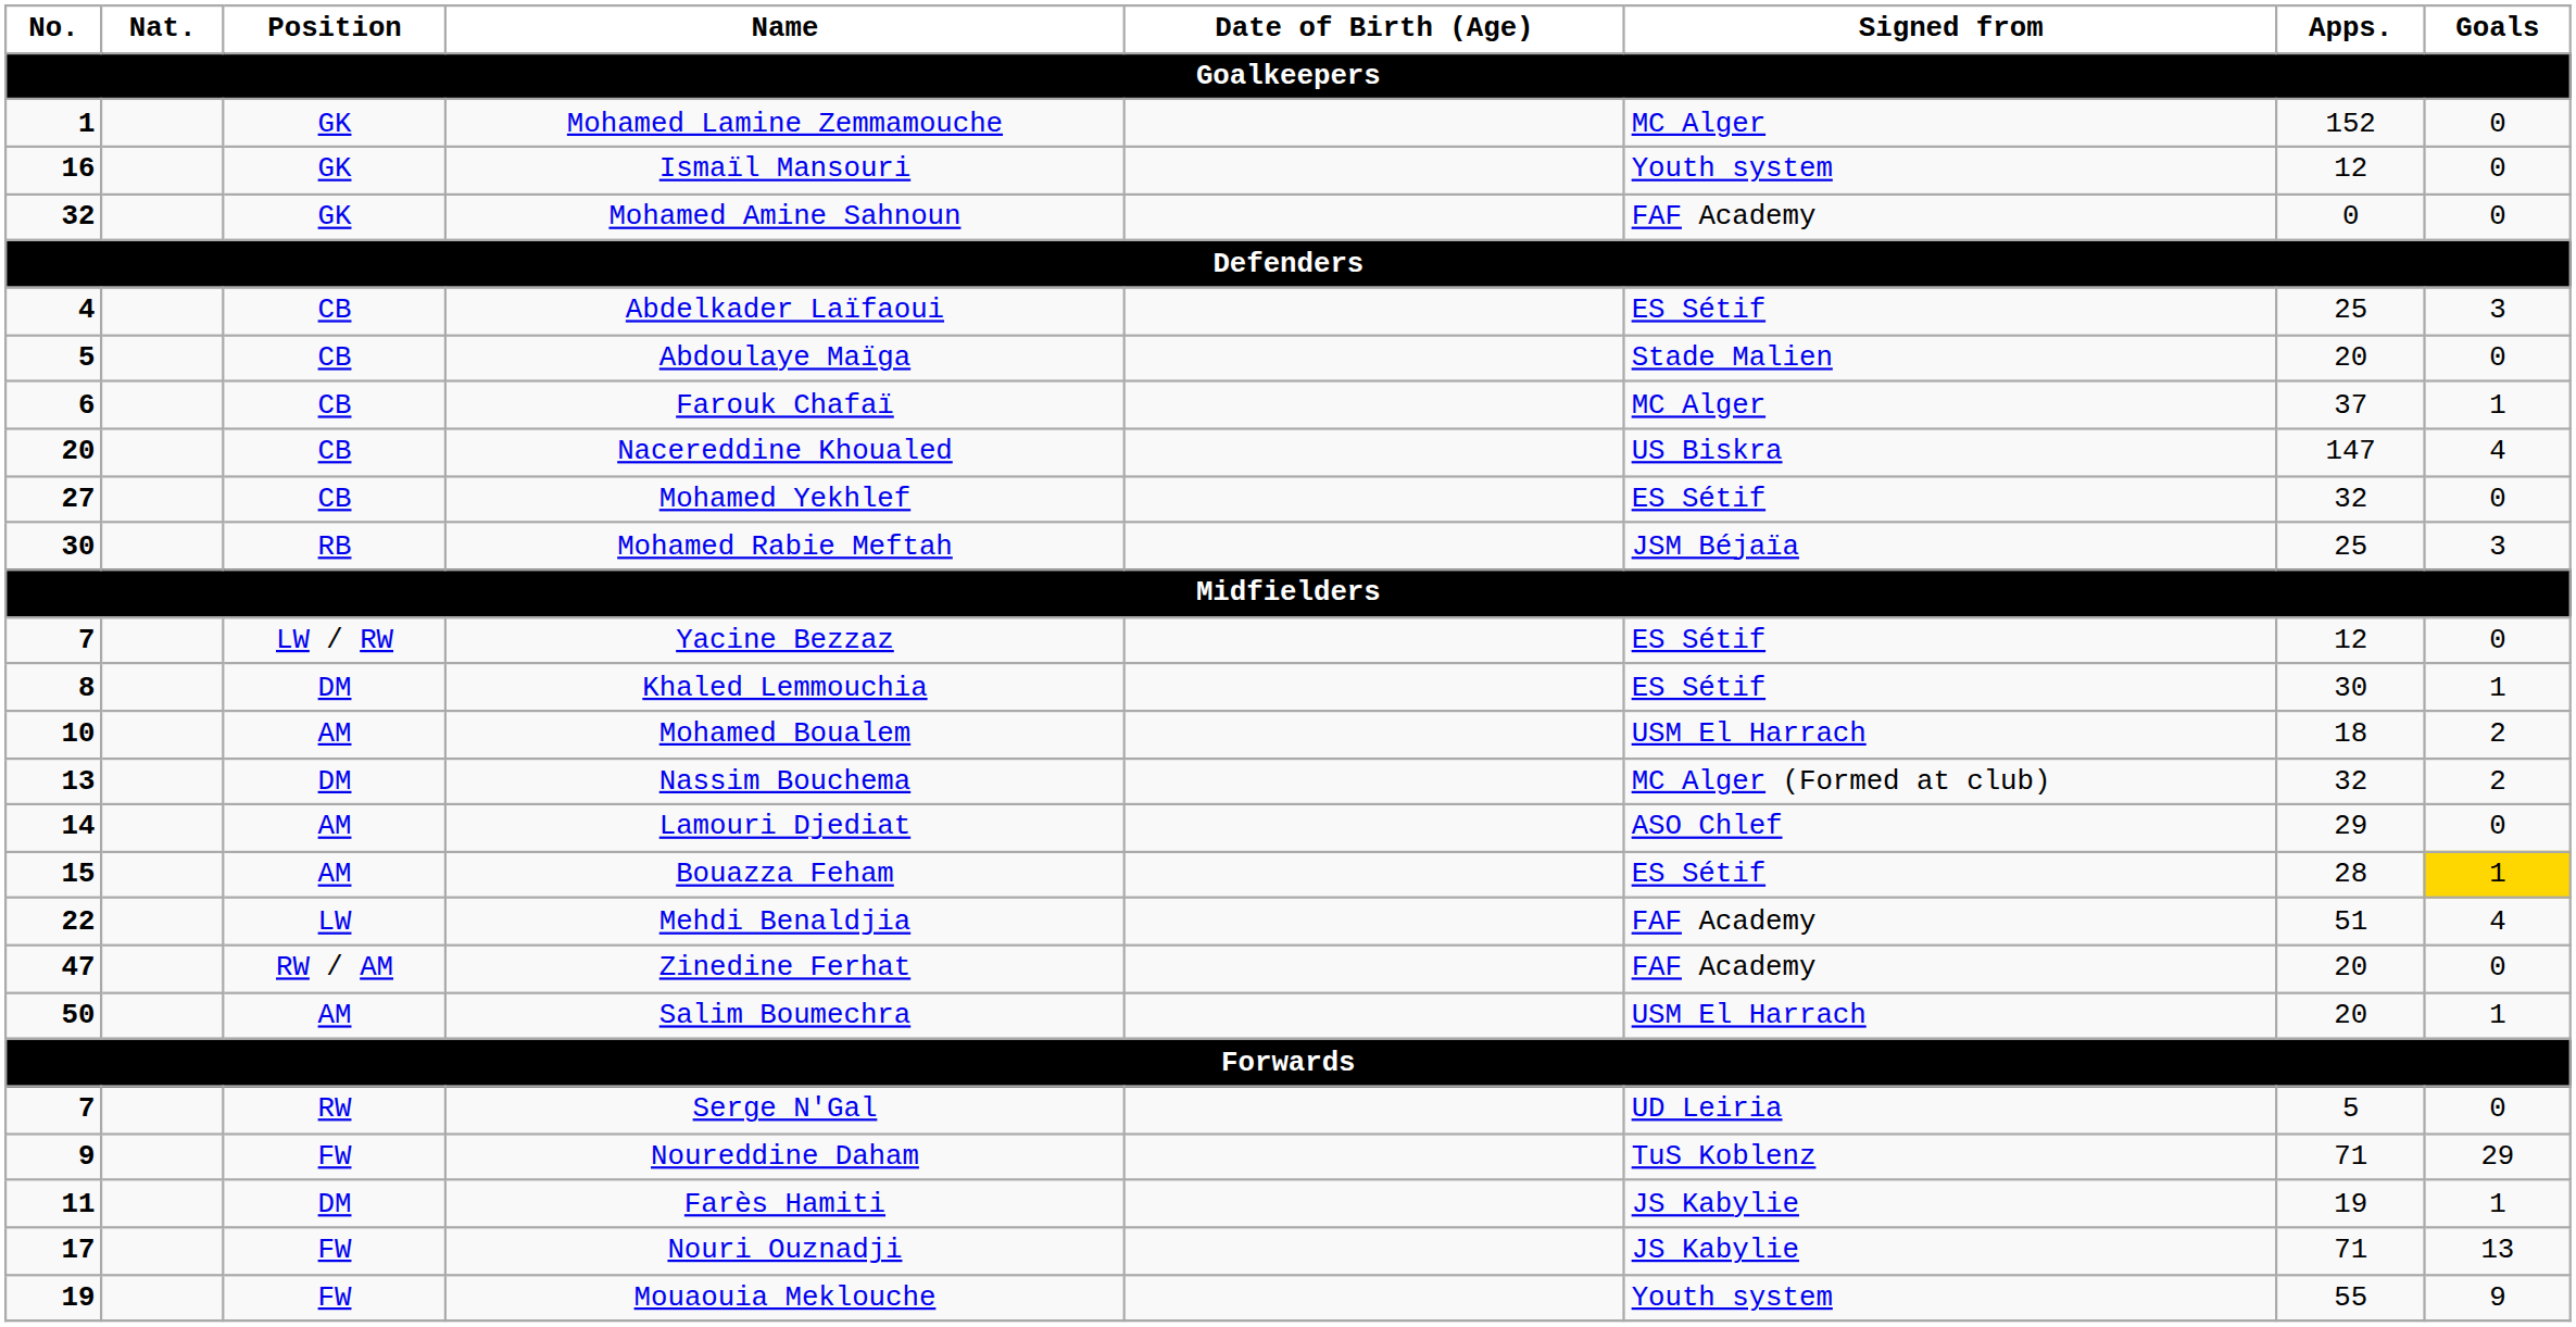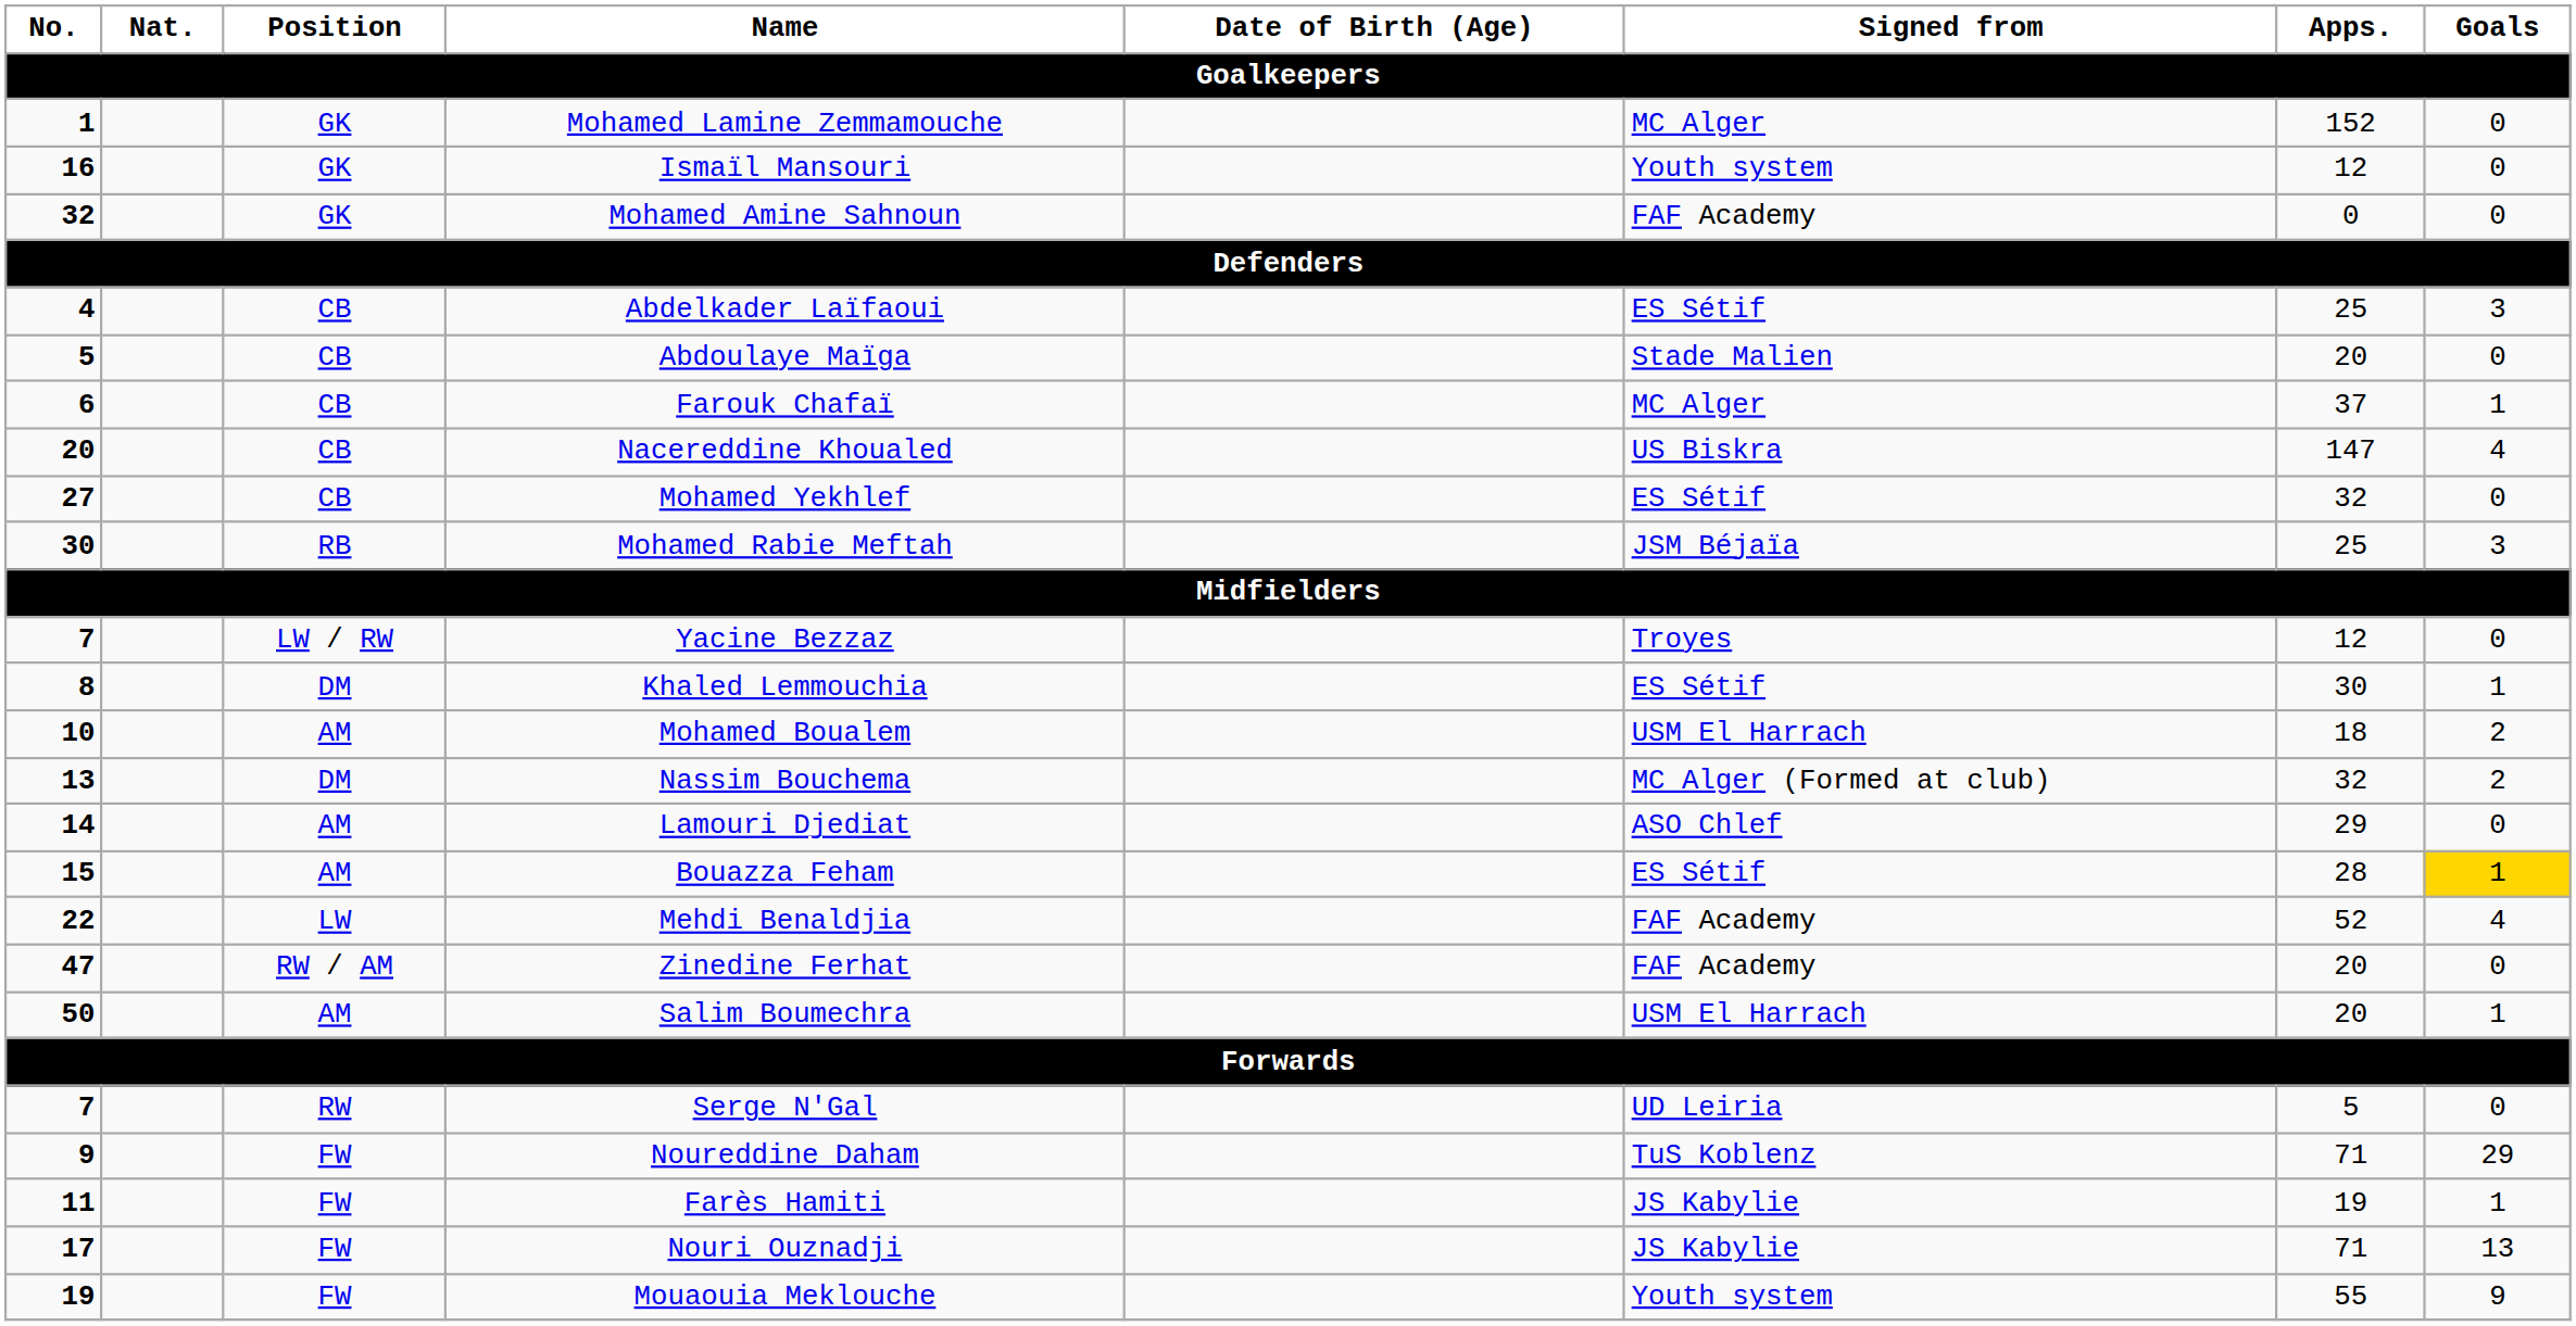Yacine Bezzaz | Signed from: ES Sétif -> Troyes
Mehdi Benaldjia | Apps.: 51 -> 52
Farès Hamiti | Position: DM -> FW
